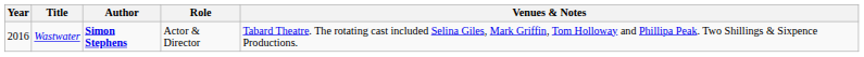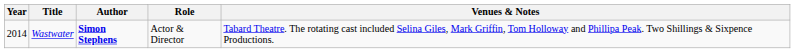Wastwater | Year: 2016 -> 2014
